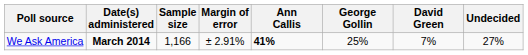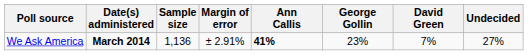We Ask America | Sample size: 1,166 -> 1,136
We Ask America | George Gollin: 25% -> 23%
